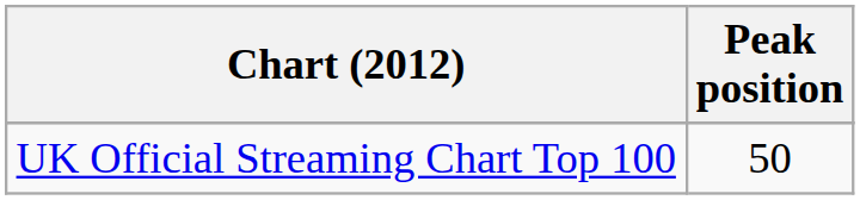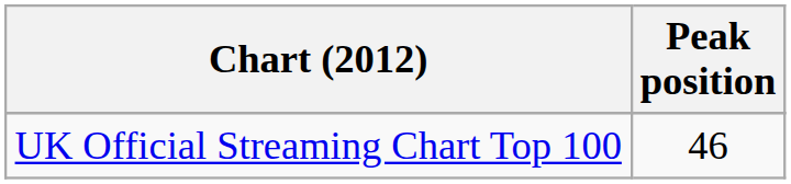UK Official Streaming Chart Top 100 | Peak position: 50 -> 46
